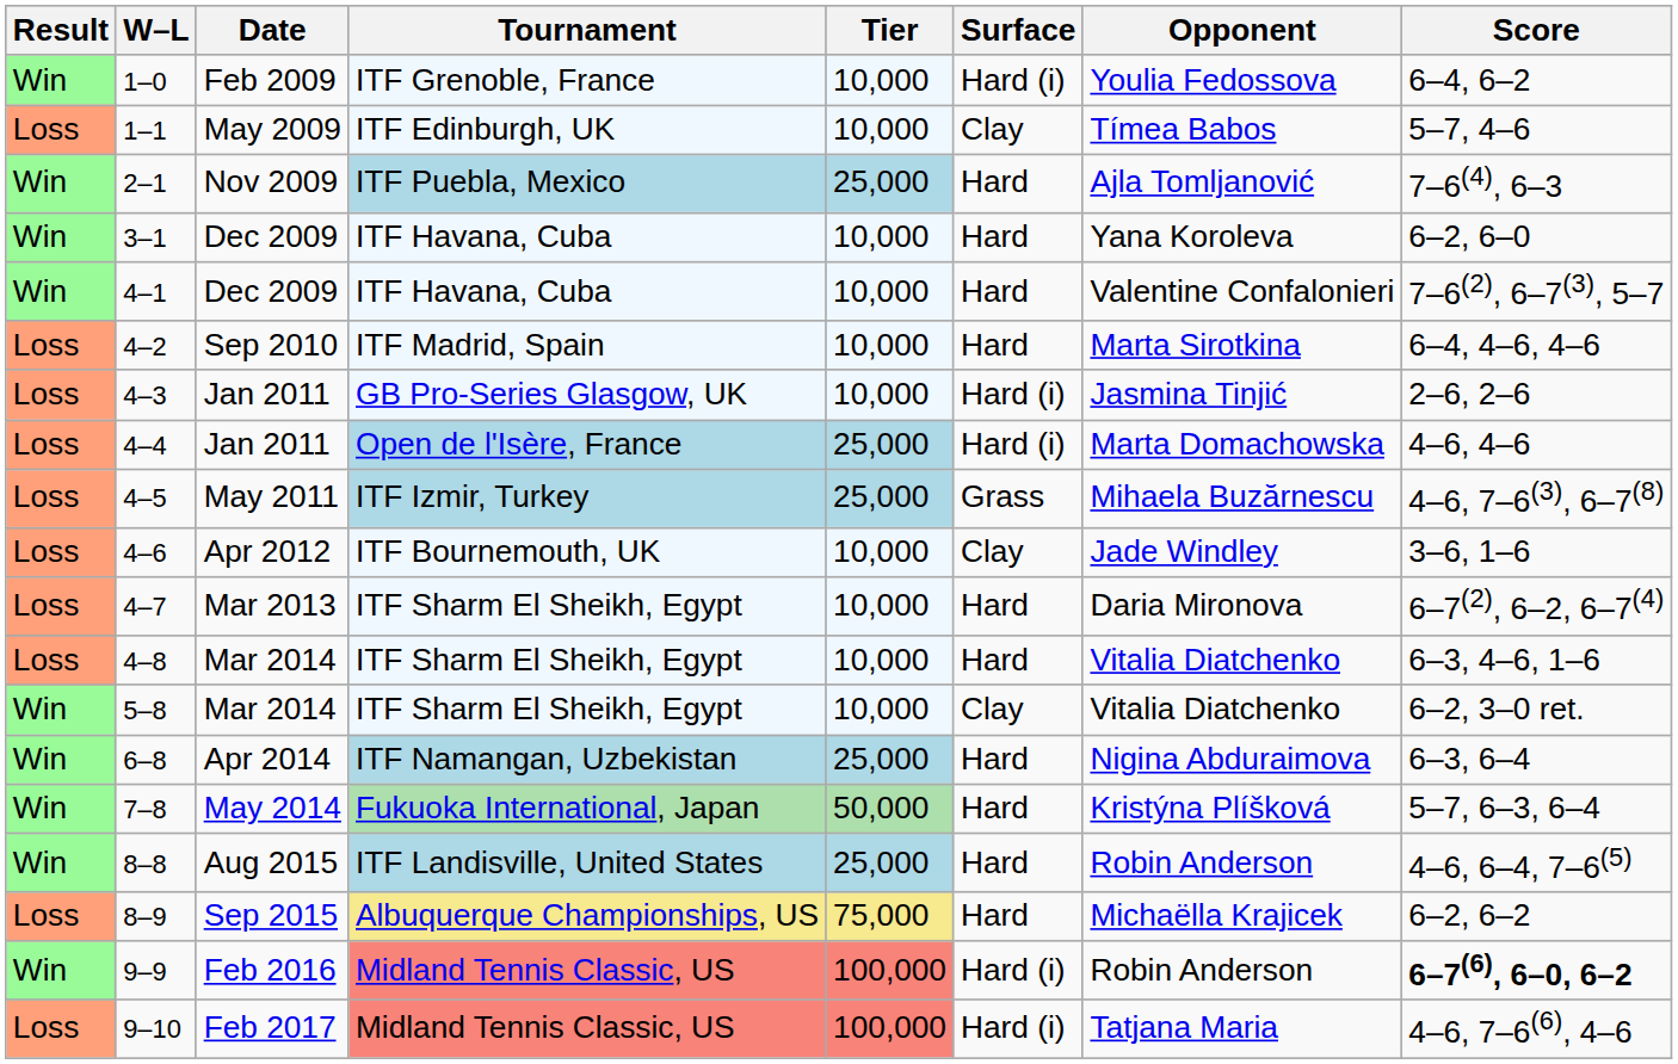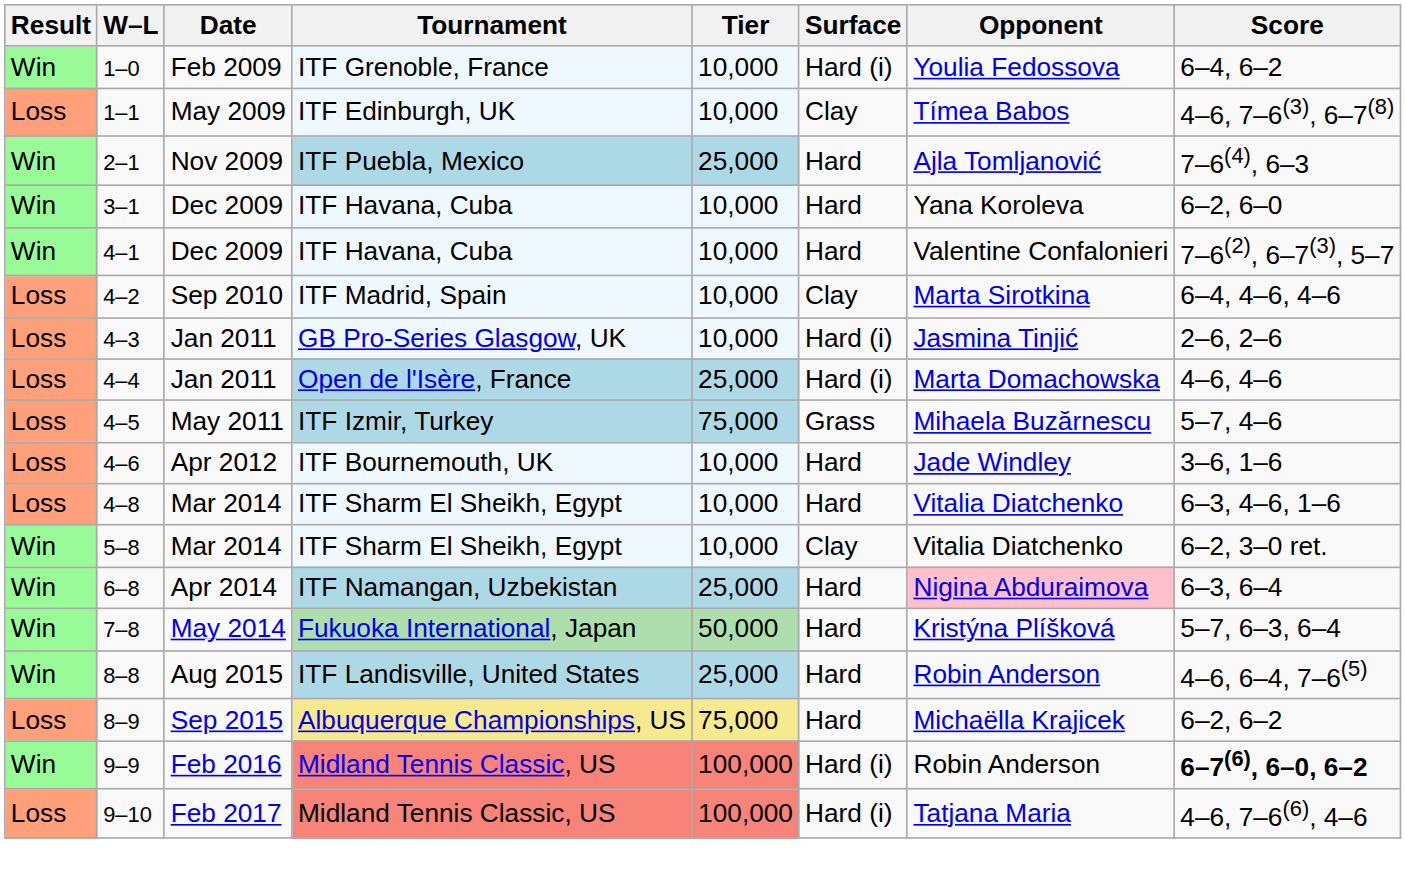1–1 | Score: 5–7, 4–6 -> 4–6, 7–6(3), 6–7(8)
4–2 | Surface: Hard -> Clay
4–5 | Tier: 25,000 -> 75,000
4–5 | Score: 4–6, 7–6(3), 6–7(8) -> 5–7, 4–6
4–6 | Surface: Clay -> Hard
- row: Loss | 4–7 | Mar 2013 | ITF Sharm El Sheikh, Egypt | 10,000 | Hard | Daria Mironova | 6–7(2), 6–2, 6–7(4)
6–8 | Opponent: no background -> pink background
